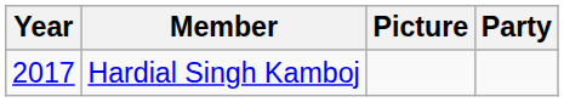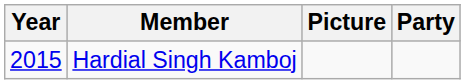Hardial Singh Kamboj | Year: 2017 -> 2015
